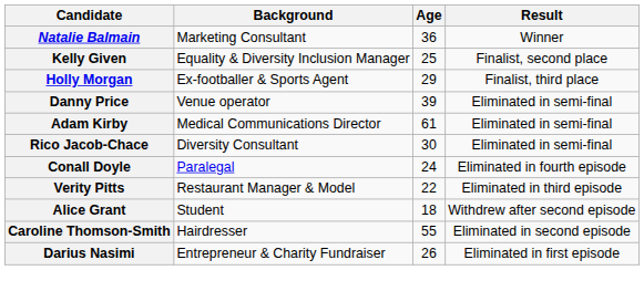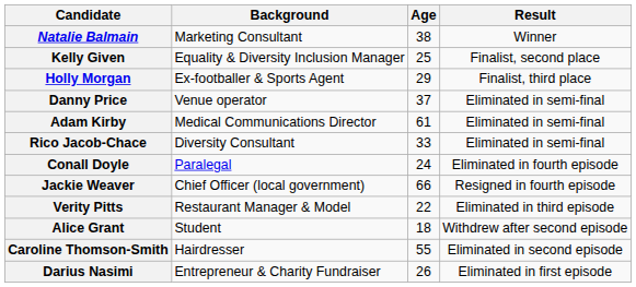Natalie Balmain | Age: 36 -> 38
Danny Price | Age: 39 -> 37
Rico Jacob-Chace | Age: 30 -> 33
+ row: Jackie Weaver | Chief Officer (local government) | 66 | Resigned in fourth episode
